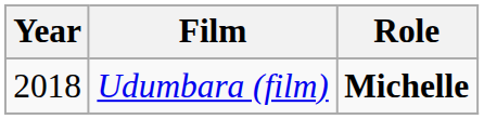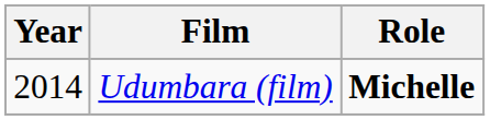Udumbara (film) | Year: 2018 -> 2014
